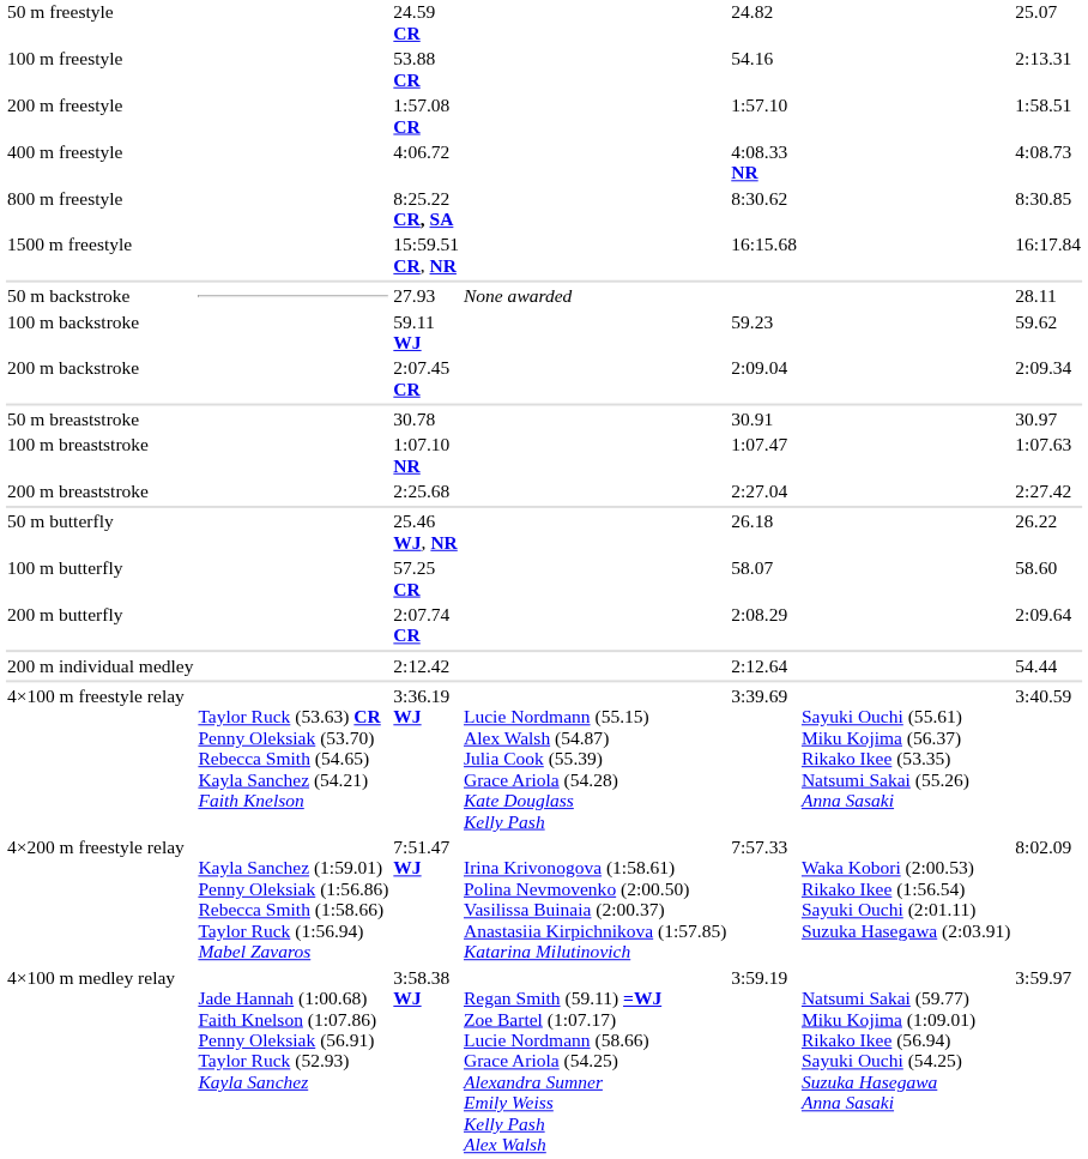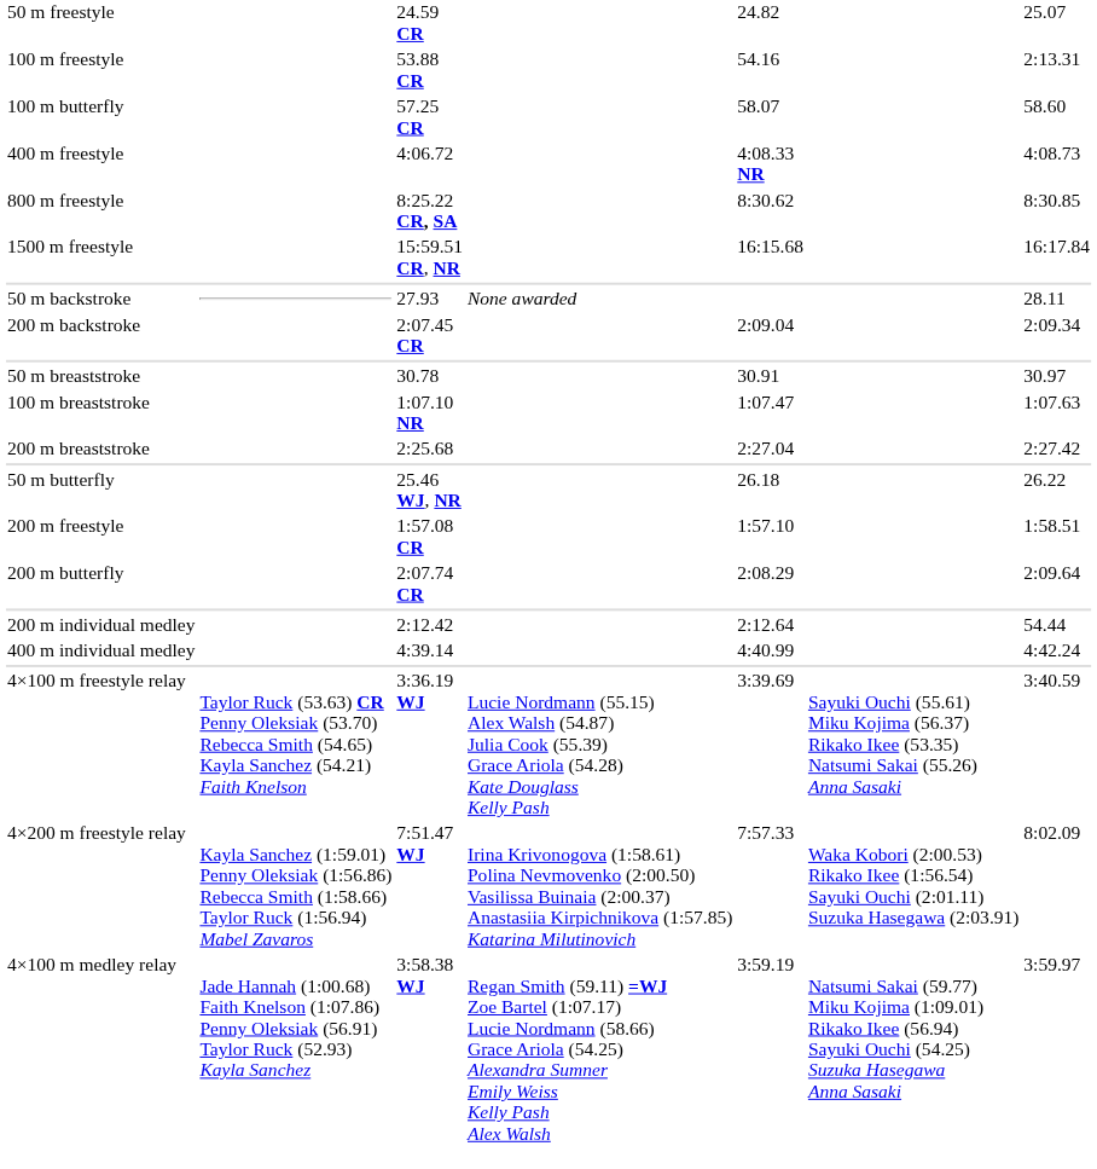rows swapped: 200 m freestyle <-> 100 m butterfly
- row: 100 m backstroke | 59.11 WJ | 59.23 | 59.62
+ row: 400 m individual medley | 4:39.14 | 4:40.99 | 4:42.24
